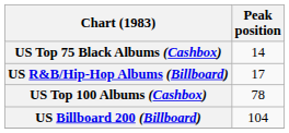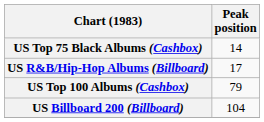US Top 100 Albums (Cashbox) | Peak position: 78 -> 79
